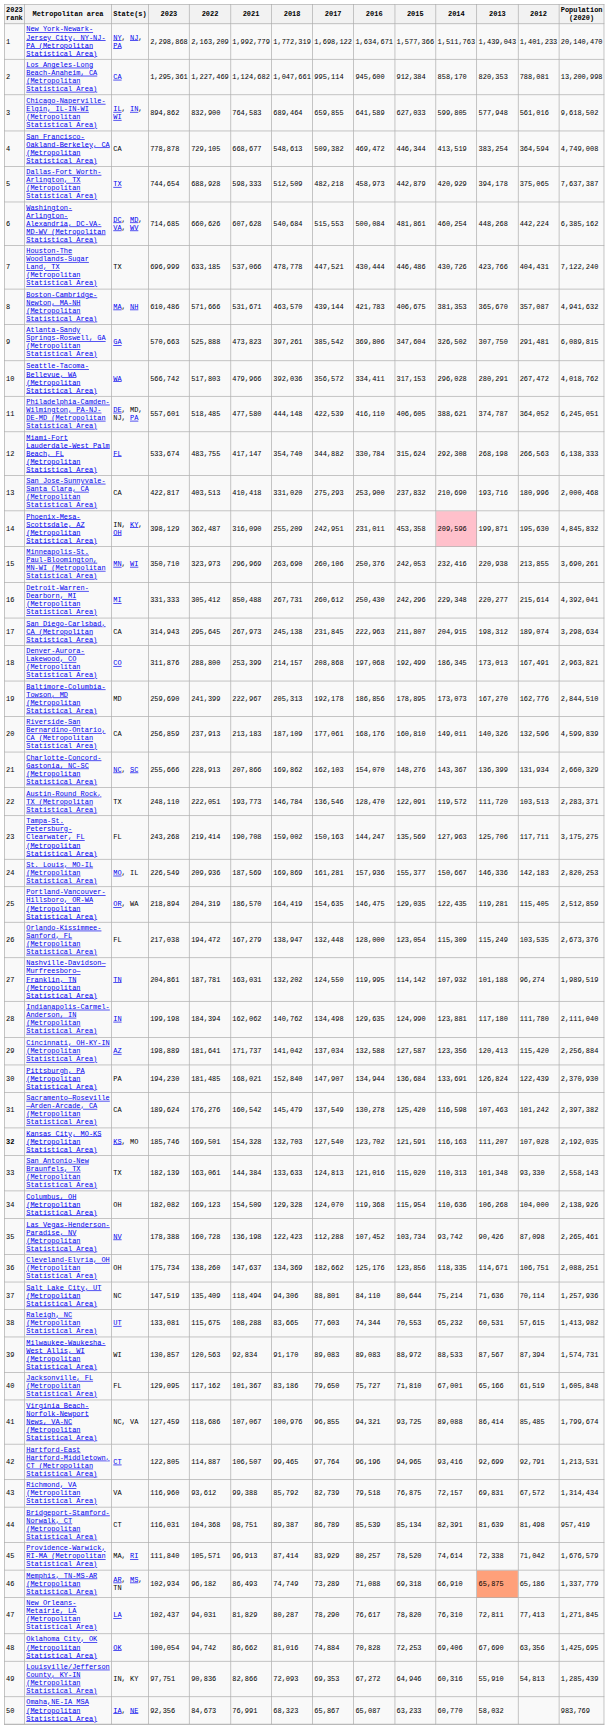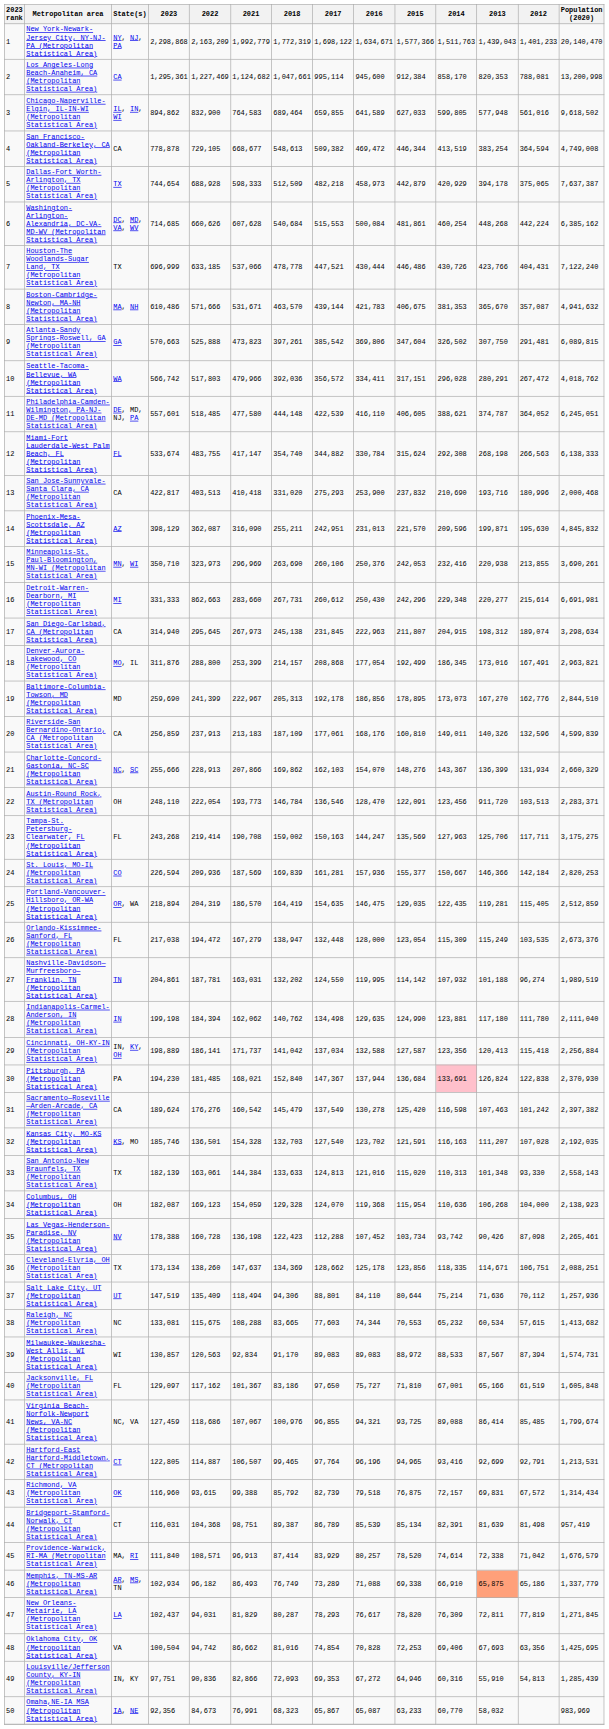Seattle-Tacoma-Bellevue, WA (Metropolitan Statistical Area) | 2015: 317,153 -> 317,151
Phoenix-Mesa-Scottsdale, AZ (Metropolitan Statistical Area) | State(s): IN, KY, OH -> AZ
Phoenix-Mesa-Scottsdale, AZ (Metropolitan Statistical Area) | 2022: 362,487 -> 362,087
Phoenix-Mesa-Scottsdale, AZ (Metropolitan Statistical Area) | 2018: 255,209 -> 255,211
Phoenix-Mesa-Scottsdale, AZ (Metropolitan Statistical Area) | 2016: 231,011 -> 231,013
Phoenix-Mesa-Scottsdale, AZ (Metropolitan Statistical Area) | 2015: 453,358 -> 221,570
Phoenix-Mesa-Scottsdale, AZ (Metropolitan Statistical Area) | 2014: pink background -> no background
Detroit-Warren-Dearborn, MI (Metropolitan Statistical Area) | 2022: 305,412 -> 862,663
Detroit-Warren-Dearborn, MI (Metropolitan Statistical Area) | 2021: 850,488 -> 283,660
Detroit-Warren-Dearborn, MI (Metropolitan Statistical Area) | Population (2020): 4,392,041 -> 6,691,981
San Diego-Carlsbad, CA (Metropolitan Statistical Area) | 2023: 314,943 -> 314,940
Denver-Aurora-Lakewood, CO (Metropolitan Statistical Area) | State(s): CO -> MO, IL
Denver-Aurora-Lakewood, CO (Metropolitan Statistical Area) | 2016: 197,068 -> 177,054
Denver-Aurora-Lakewood, CO (Metropolitan Statistical Area) | 2013: 173,013 -> 173,016
Austin-Round Rock, TX (Metropolitan Statistical Area) | State(s): TX -> OH
Austin-Round Rock, TX (Metropolitan Statistical Area) | 2022: 222,051 -> 222,054
Austin-Round Rock, TX (Metropolitan Statistical Area) | 2014: 119,572 -> 123,456
Austin-Round Rock, TX (Metropolitan Statistical Area) | 2013: 111,720 -> 911,720
St. Louis, MO-IL (Metropolitan Statistical Area) | State(s): MO, IL -> CO
St. Louis, MO-IL (Metropolitan Statistical Area) | 2023: 226,549 -> 226,594
St. Louis, MO-IL (Metropolitan Statistical Area) | 2018: 169,869 -> 169,839
St. Louis, MO-IL (Metropolitan Statistical Area) | 2013: 146,336 -> 146,366
St. Louis, MO-IL (Metropolitan Statistical Area) | 2012: 142,183 -> 142,184
Cincinnati, OH-KY-IN (Metropolitan Statistical Area) | State(s): AZ -> IN, KY, OH
Cincinnati, OH-KY-IN (Metropolitan Statistical Area) | 2022: 181,641 -> 186,141
Cincinnati, OH-KY-IN (Metropolitan Statistical Area) | 2012: 115,420 -> 115,418
Pittsburgh, PA (Metropolitan Statistical Area) | 2017: 147,907 -> 147,367
Pittsburgh, PA (Metropolitan Statistical Area) | 2016: 134,944 -> 137,944
Pittsburgh, PA (Metropolitan Statistical Area) | 2014: no background -> pink background
Pittsburgh, PA (Metropolitan Statistical Area) | 2012: 122,439 -> 122,838
Kansas City, MO-KS (Metropolitan Statistical Area) | 2023 rank: bold -> normal
Kansas City, MO-KS (Metropolitan Statistical Area) | 2022: 169,501 -> 136,501
Columbus, OH (Metropolitan Statistical Area) | 2023: 182,082 -> 182,087
Columbus, OH (Metropolitan Statistical Area) | 2021: 154,509 -> 154,059
Columbus, OH (Metropolitan Statistical Area) | Population (2020): 2,138,926 -> 2,138,923
Cleveland-Elyria, OH (Metropolitan Statistical Area) | State(s): OH -> TX
Cleveland-Elyria, OH (Metropolitan Statistical Area) | 2023: 175,734 -> 173,134
Cleveland-Elyria, OH (Metropolitan Statistical Area) | 2017: 182,662 -> 128,662
Cleveland-Elyria, OH (Metropolitan Statistical Area) | 2016: 125,176 -> 125,178
Salt Lake City, UT (Metropolitan Statistical Area) | State(s): NC -> UT
Salt Lake City, UT (Metropolitan Statistical Area) | 2012: 70,114 -> 70,112
Raleigh, NC (Metropolitan Statistical Area) | State(s): UT -> NC
Raleigh, NC (Metropolitan Statistical Area) | 2013: 60,531 -> 60,534
Raleigh, NC (Metropolitan Statistical Area) | Population (2020): 1,413,982 -> 1,413,682
Jacksonville, FL (Metropolitan Statistical Area) | 2023: 129,095 -> 129,097
Jacksonville, FL (Metropolitan Statistical Area) | 2017: 79,650 -> 97,650
Richmond, VA (Metropolitan Statistical Area) | State(s): VA -> OK
Richmond, VA (Metropolitan Statistical Area) | 2022: 93,612 -> 93,615
Providence-Warwick, RI-MA (Metropolitan Statistical Area) | 2022: 105,571 -> 108,571
Memphis, TN-MS-AR (Metropolitan Statistical Area) | 2018: 74,749 -> 76,749
Memphis, TN-MS-AR (Metropolitan Statistical Area) | 2015: 69,318 -> 69,338
New Orleans-Metairie, LA (Metropolitan Statistical Area) | 2017: 78,290 -> 78,293
New Orleans-Metairie, LA (Metropolitan Statistical Area) | 2014: 76,310 -> 76,309
New Orleans-Metairie, LA (Metropolitan Statistical Area) | 2012: 77,413 -> 77,819
Oklahoma City, OK (Metropolitan Statistical Area) | State(s): OK -> VA
Oklahoma City, OK (Metropolitan Statistical Area) | 2023: 100,054 -> 100,504
Oklahoma City, OK (Metropolitan Statistical Area) | 2017: 74,884 -> 74,854
Oklahoma City, OK (Metropolitan Statistical Area) | 2013: 67,690 -> 67,693
Omaha,NE-IA MSA (Metropolitan Statistical Area) | Population (2020): 983,769 -> 983,969
